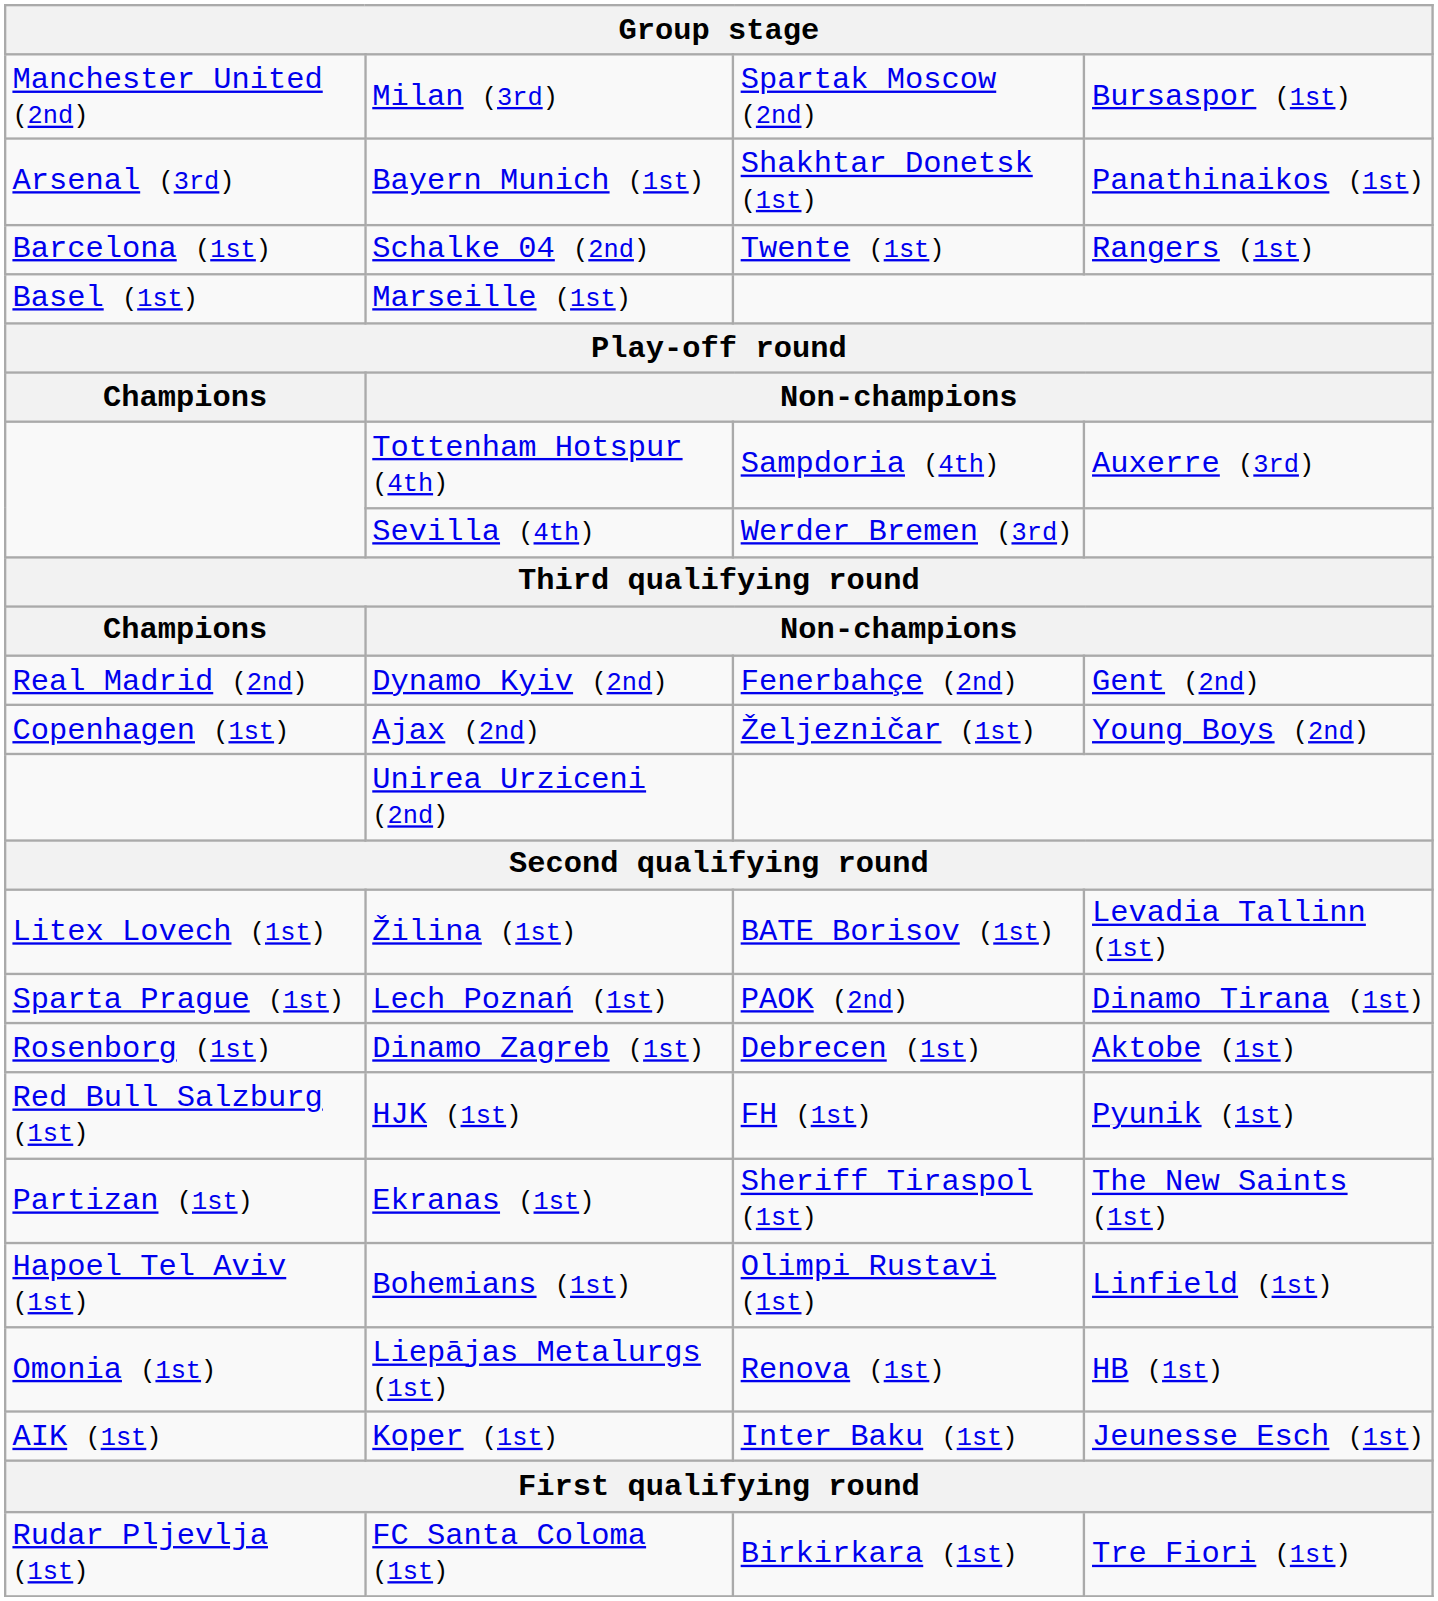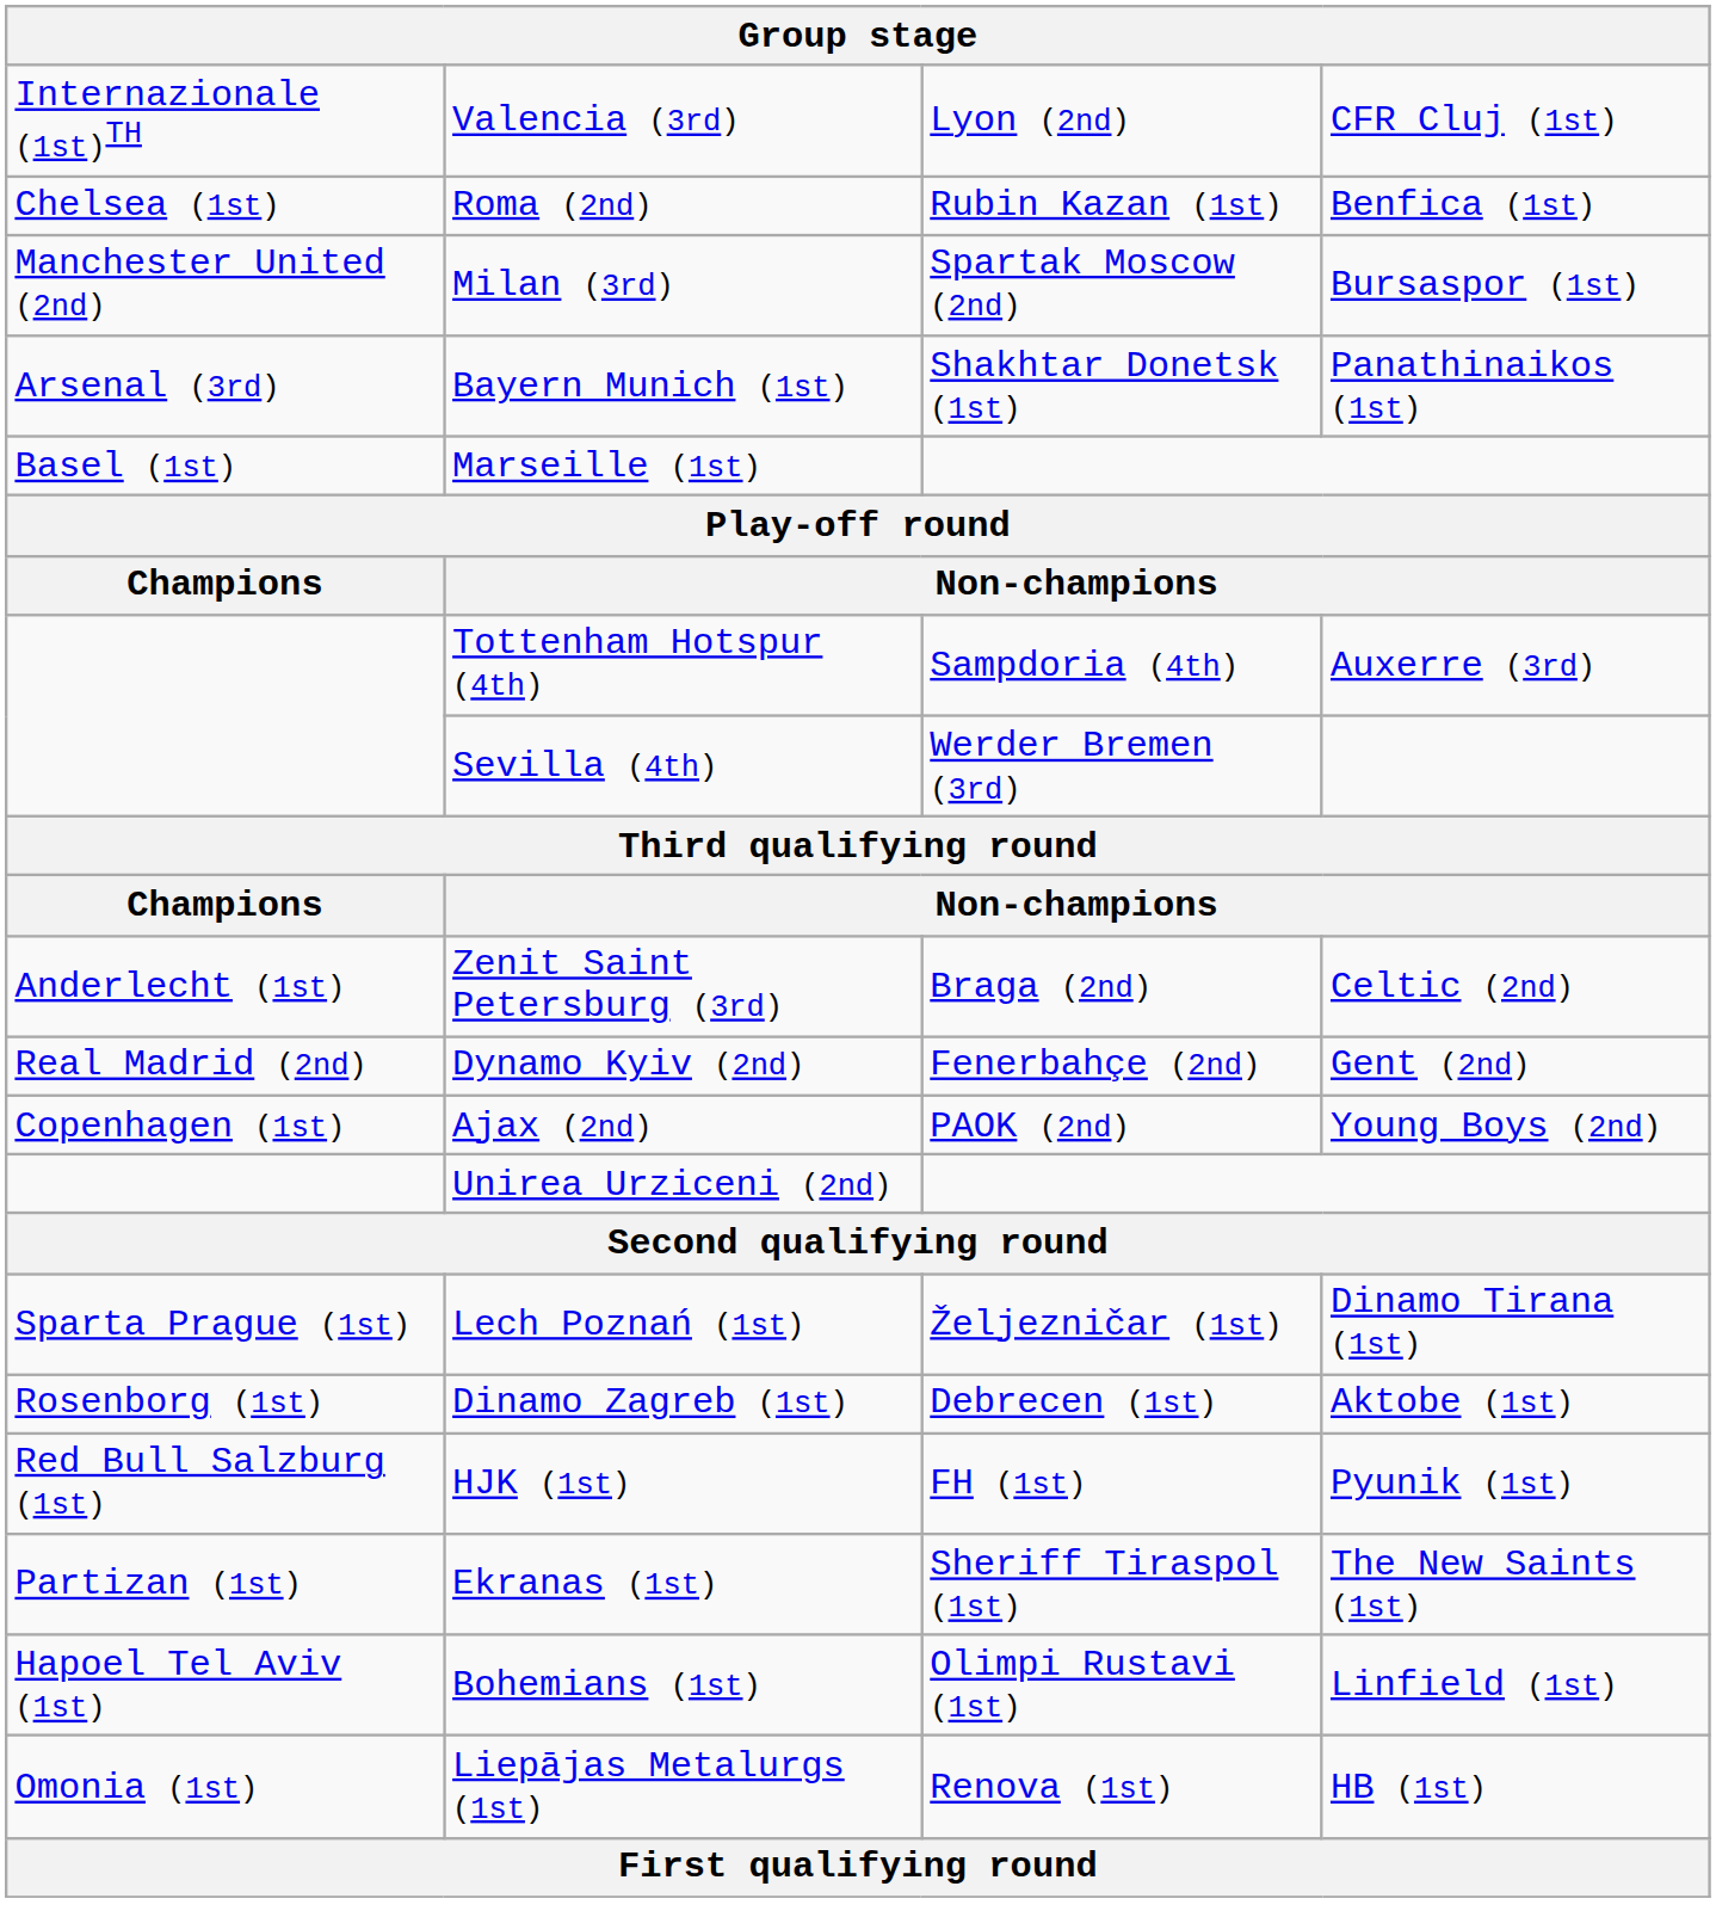+ row: Internazionale (1st)TH | Valencia (3rd) | Lyon (2nd) | CFR Cluj (1st)
+ row: Chelsea (1st) | Roma (2nd) | Rubin Kazan (1st) | Benfica (1st)
- row: Barcelona (1st) | Schalke 04 (2nd) | Twente (1st) | Rangers (1st)
+ row: Anderlecht (1st) | Zenit Saint Petersburg (3rd) | Braga (2nd) | Celtic (2nd)
Ajax (2nd) | column 3: Željezničar (1st) -> PAOK (2nd)
- row: Litex Lovech (1st) | Žilina (1st) | BATE Borisov (1st) | Levadia Tallinn (1st)
Lech Poznań (1st) | column 3: PAOK (2nd) -> Željezničar (1st)
- row: AIK (1st) | Koper (1st) | Inter Baku (1st) | Jeunesse Esch (1st)
- row: Rudar Pljevlja (1st) | FC Santa Coloma (1st) | Birkirkara (1st) | Tre Fiori (1st)
